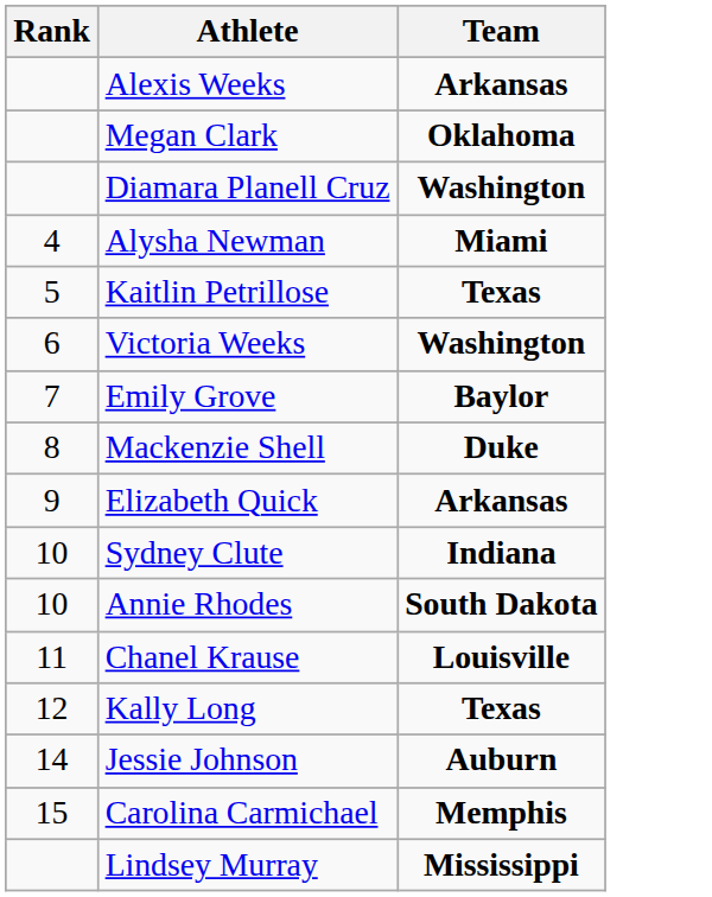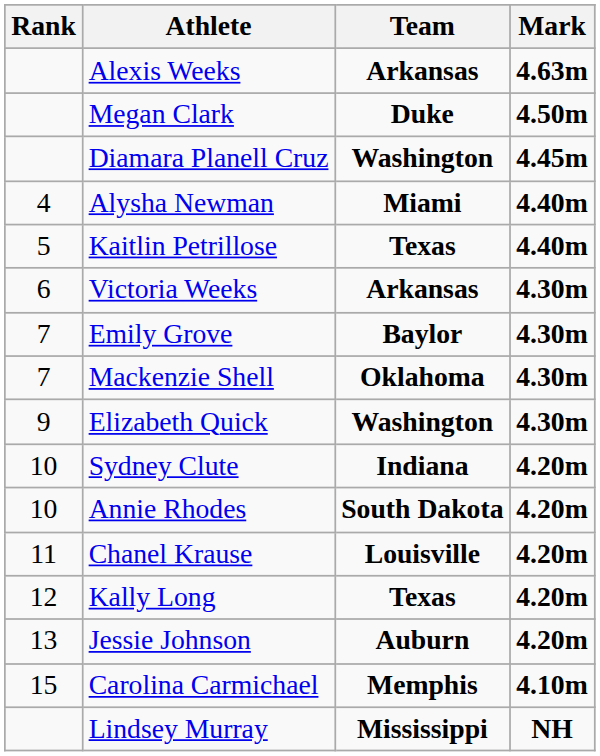+ column: Mark | 4.63m | 4.50m | 4.45m | 4.40m | 4.40m | 4.30m | 4.30m | 4.30m | 4.30m | 4.20m | 4.20m | 4.20m | 4.20m | 4.20m | 4.10m | NH
Megan Clark | Team: Oklahoma -> Duke
Victoria Weeks | Team: Washington -> Arkansas
Mackenzie Shell | Rank: 8 -> 7
Mackenzie Shell | Team: Duke -> Oklahoma
Elizabeth Quick | Team: Arkansas -> Washington
Jessie Johnson | Rank: 14 -> 13
